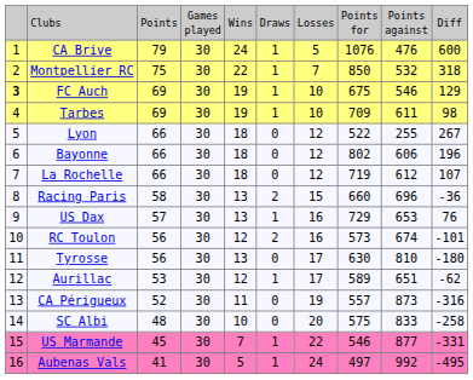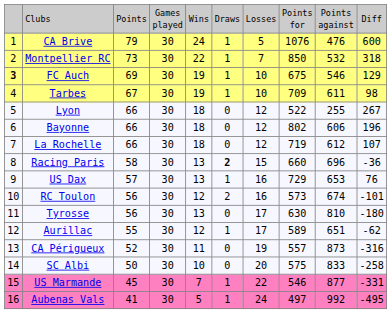Montpellier RC | column 3: 75 -> 73
Tarbes | column 3: 69 -> 67
Racing Paris | column 6: normal -> bold
Aurillac | column 3: 53 -> 55
SC Albi | column 3: 48 -> 50
